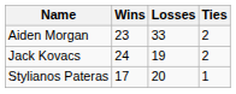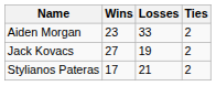Jack Kovacs | Wins: 24 -> 27
Stylianos Pateras | Losses: 20 -> 21
Stylianos Pateras | Ties: 1 -> 2
